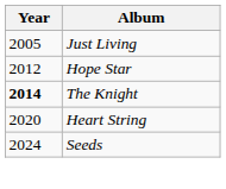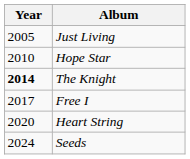Hope Star | Year: 2012 -> 2010
+ row: 2017 | Free I
